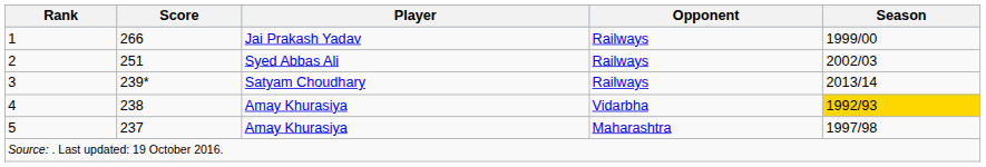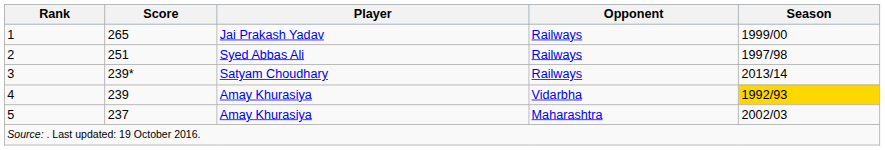1 | Score: 266 -> 265
2 | Season: 2002/03 -> 1997/98
4 | Score: 238 -> 239
5 | Season: 1997/98 -> 2002/03
